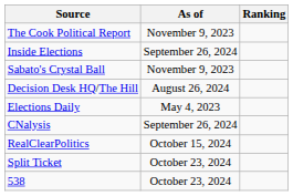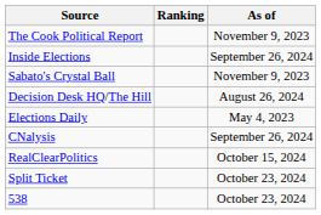columns swapped: Ranking <-> As of
